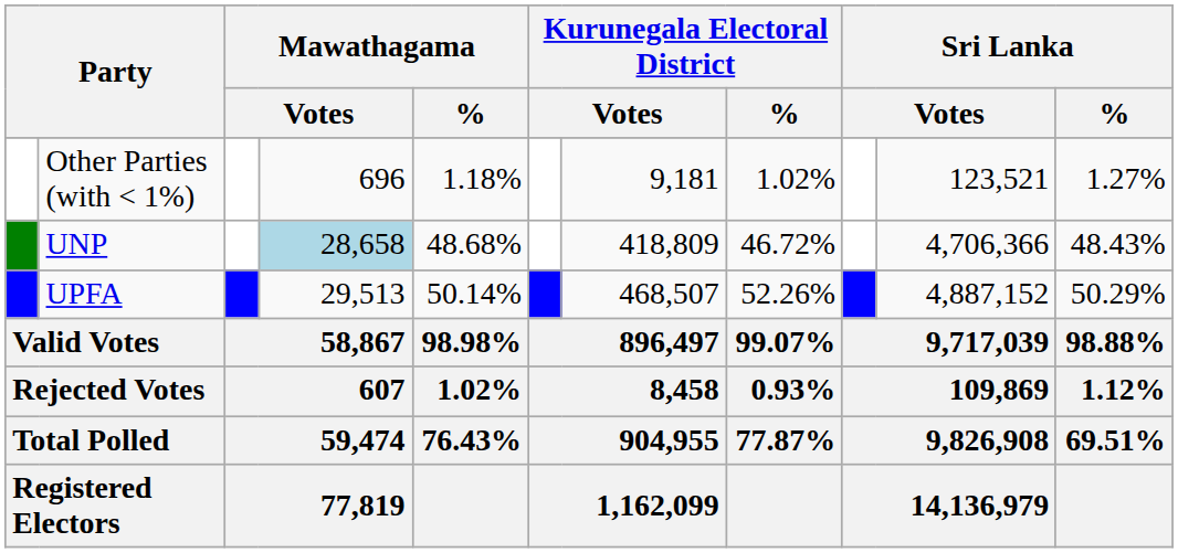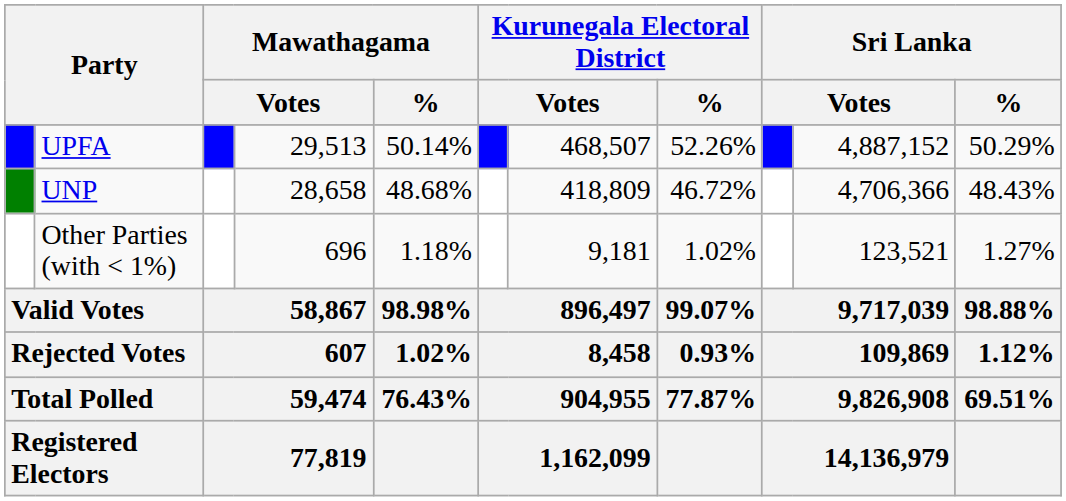rows swapped: UPFA <-> Other Parties (with < 1%)
UNP | column 4: lightblue background -> no background
